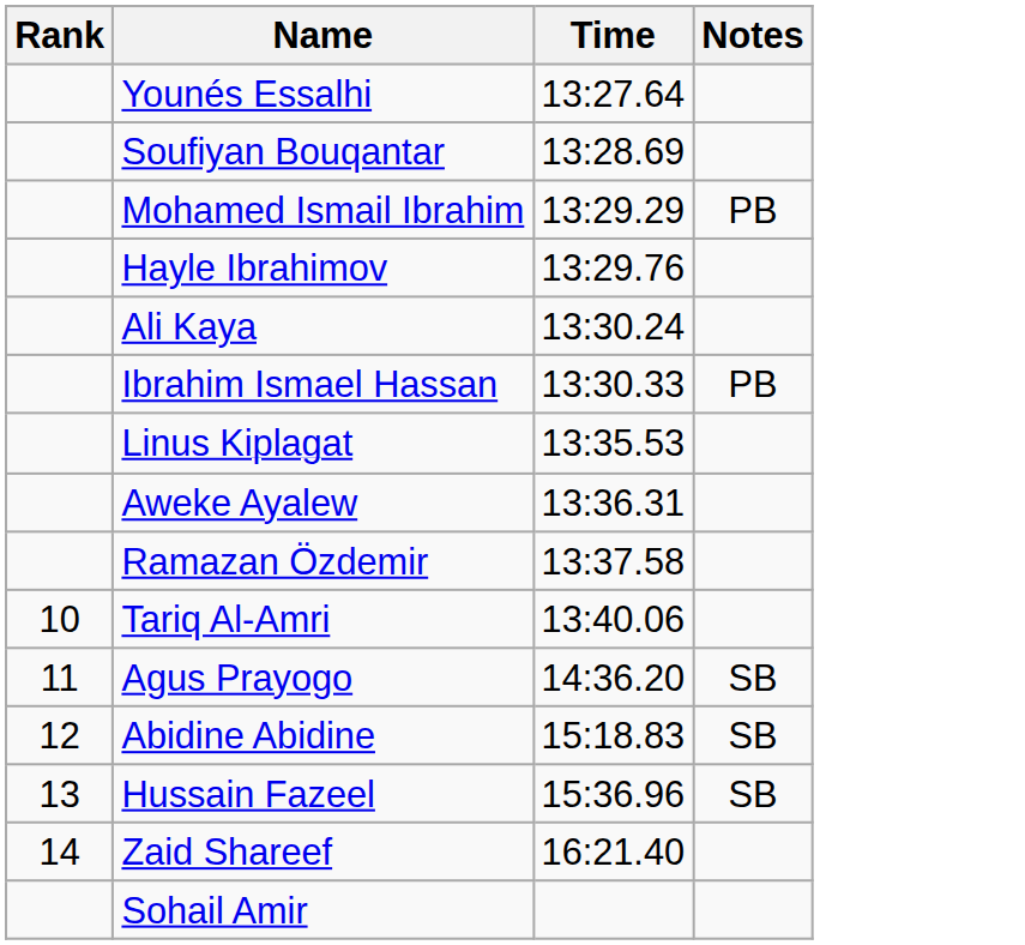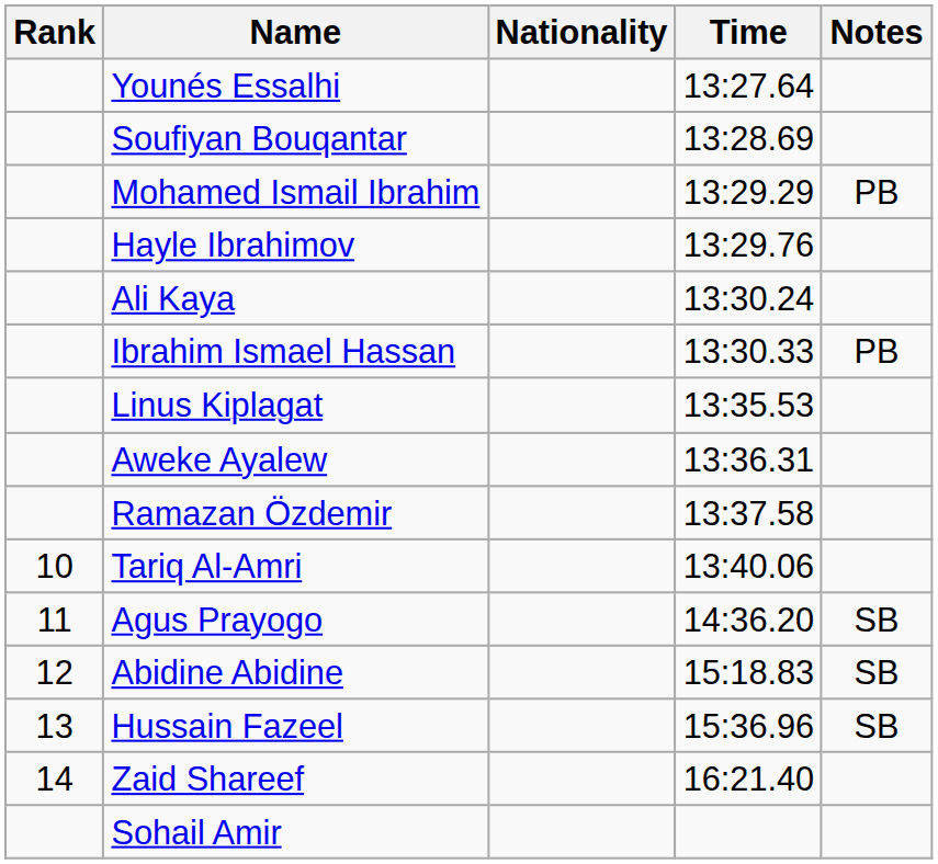+ column: Nationality
